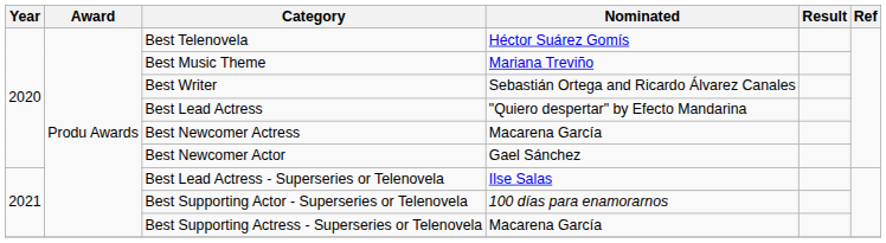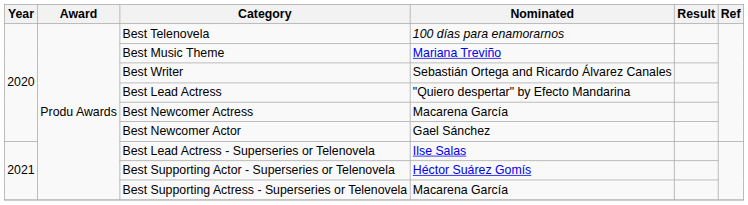Best Telenovela | Nominated: Héctor Suárez Gomís -> 100 días para enamorarnos
Best Supporting Actor - Superseries or Telenovela | Nominated: 100 días para enamorarnos -> Héctor Suárez Gomís
